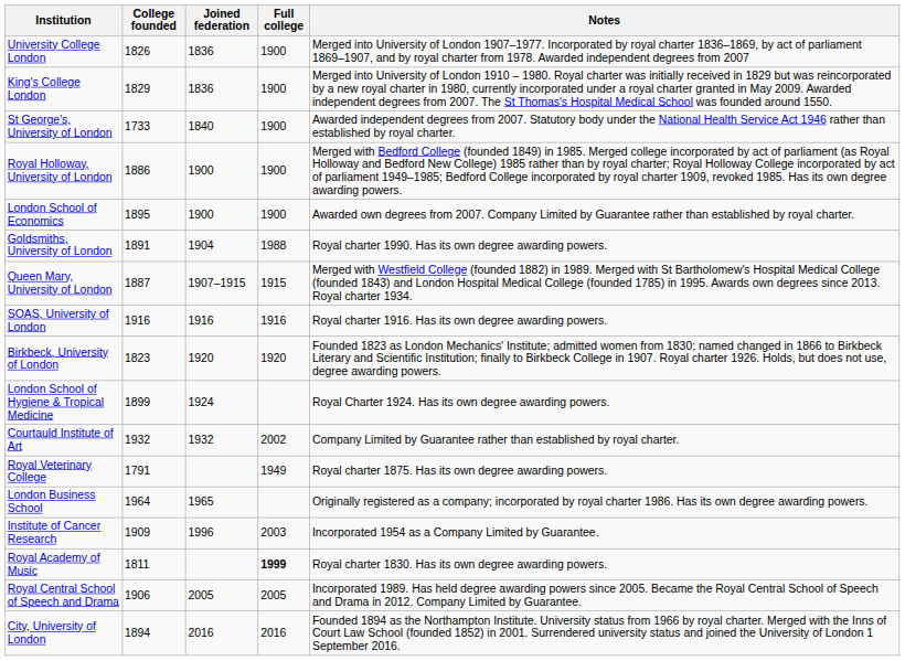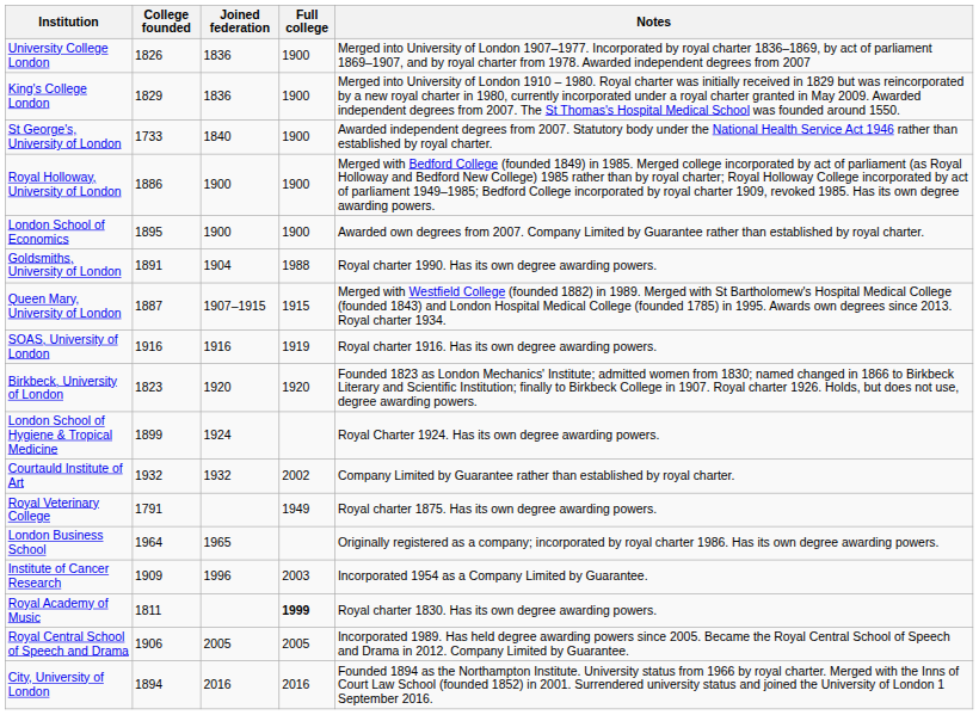SOAS, University of London | Full college: 1916 -> 1919
